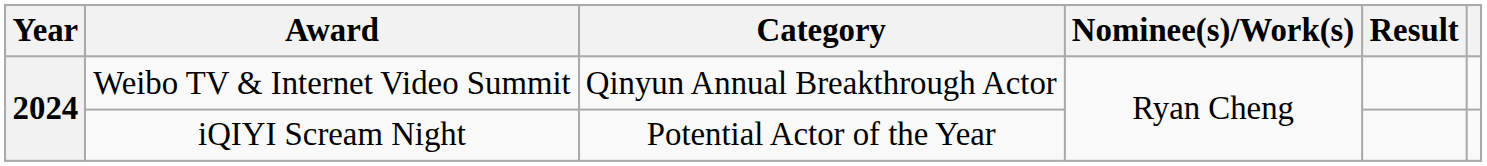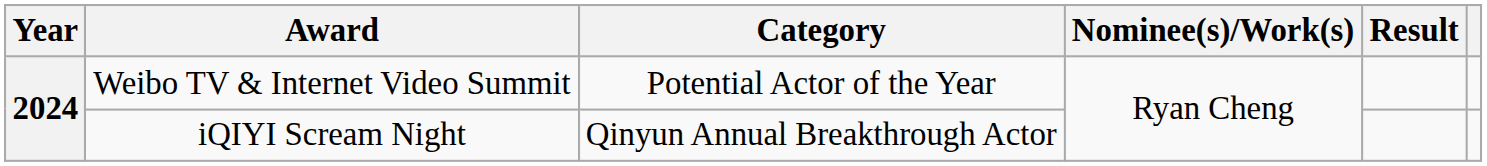Weibo TV & Internet Video Summit | Category: Qinyun Annual Breakthrough Actor -> Potential Actor of the Year
iQIYI Scream Night | Category: Potential Actor of the Year -> Qinyun Annual Breakthrough Actor
